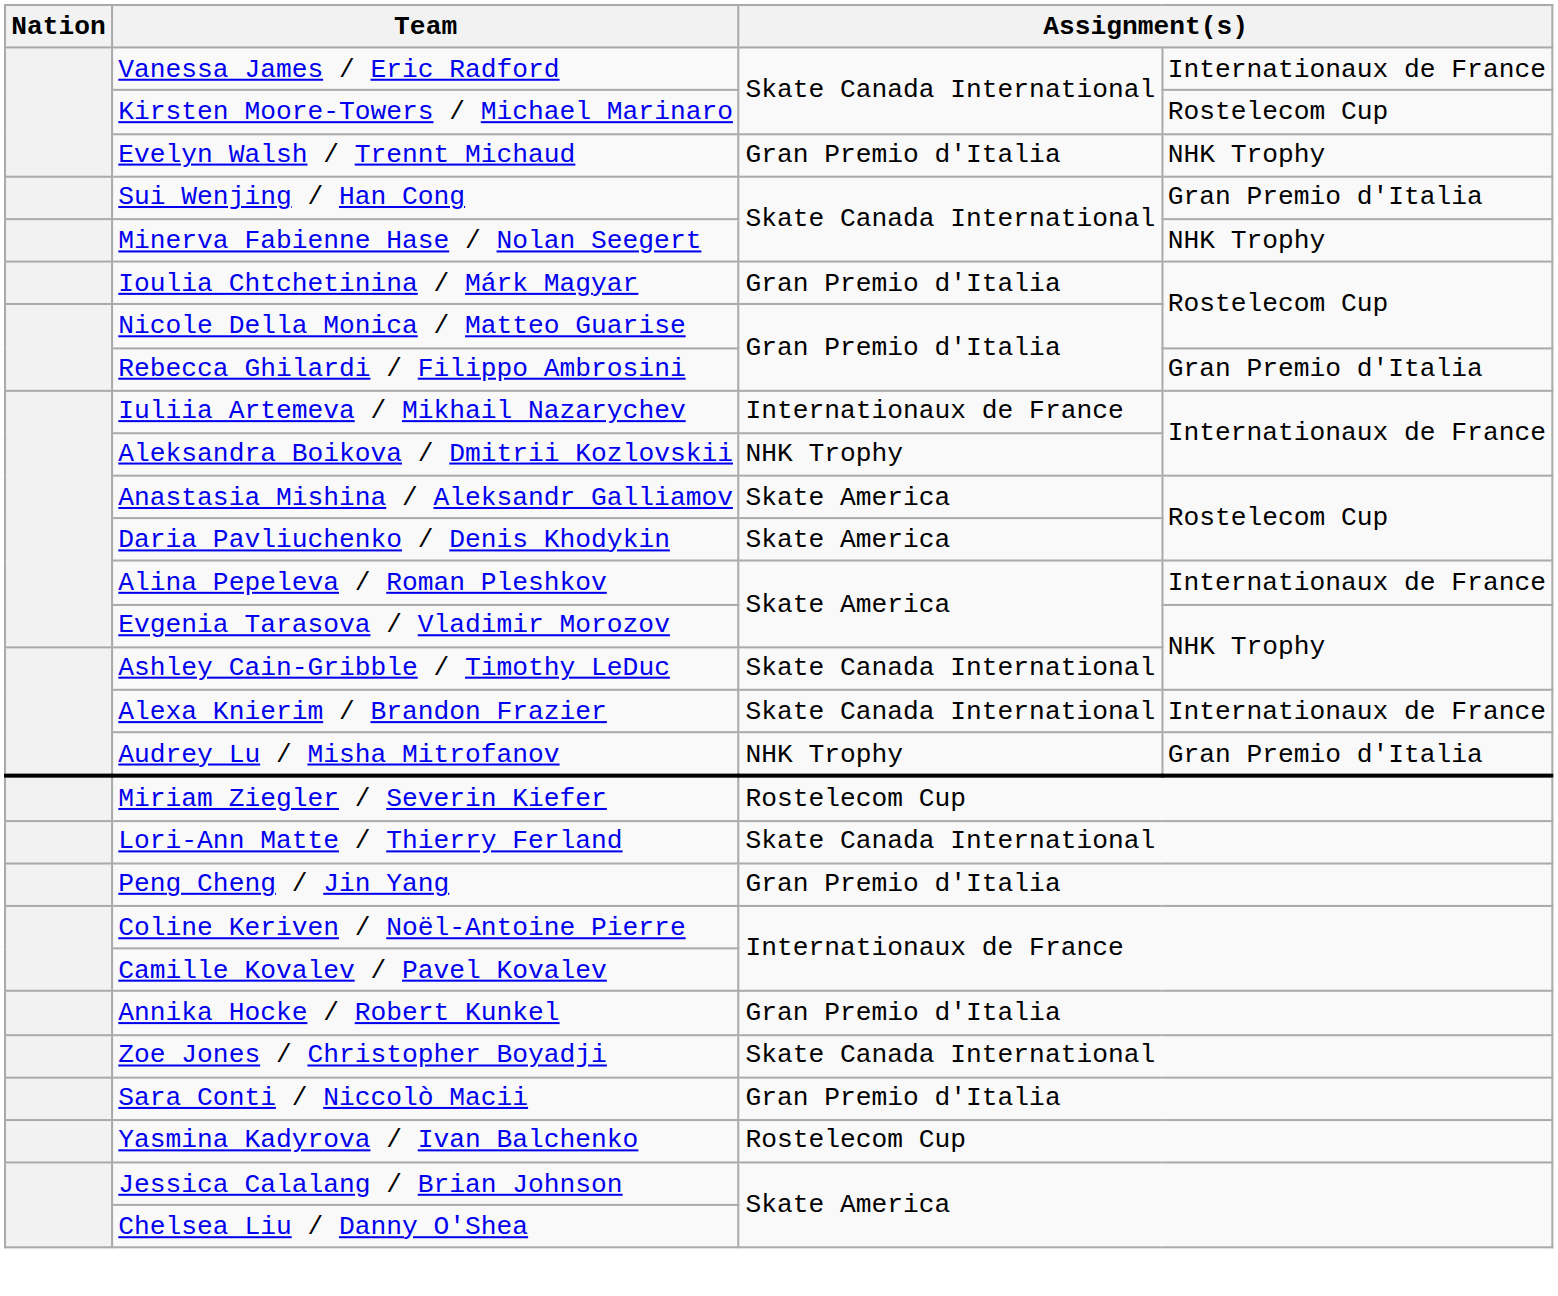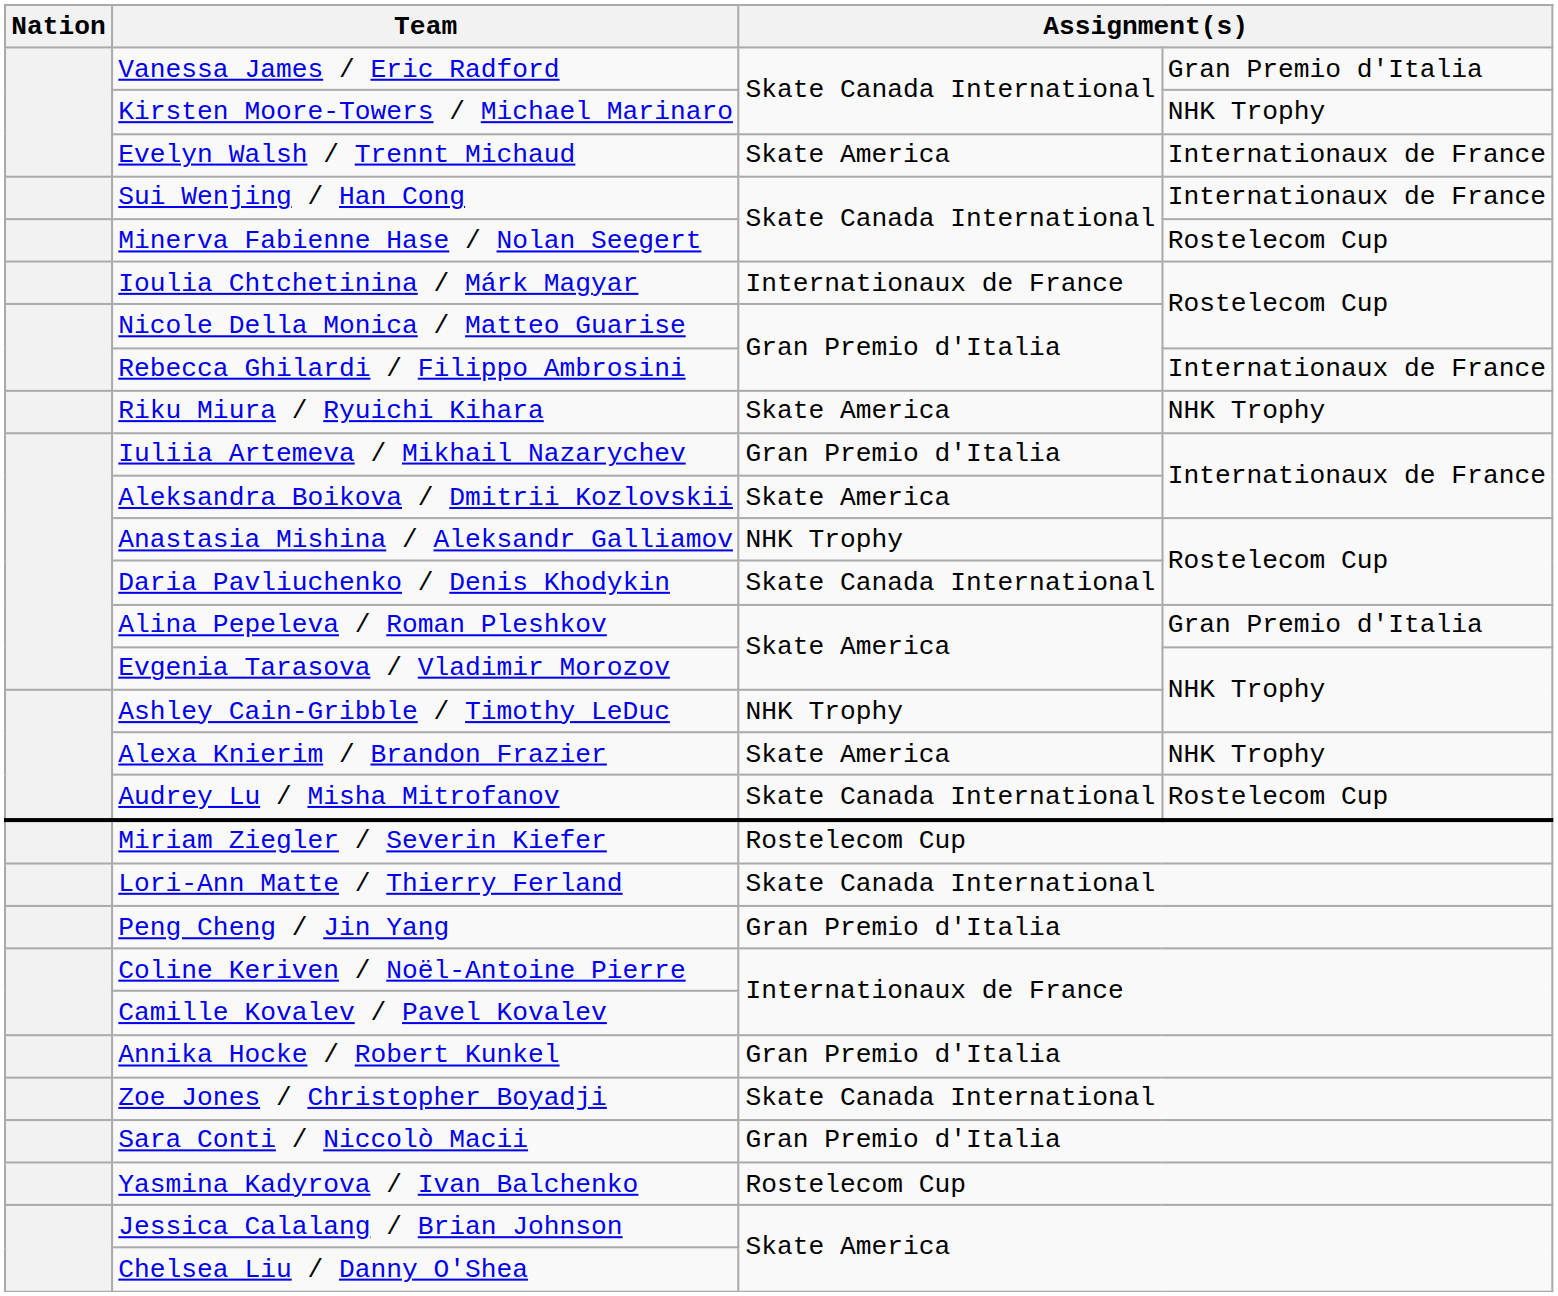Vanessa James / Eric Radford | column 4: Internationaux de France -> Gran Premio d'Italia
Kirsten Moore-Towers / Michael Marinaro | column 4: Rostelecom Cup -> NHK Trophy
Evelyn Walsh / Trennt Michaud | column 3: Gran Premio d'Italia -> Skate America
Evelyn Walsh / Trennt Michaud | column 4: NHK Trophy -> Internationaux de France
Sui Wenjing / Han Cong | column 4: Gran Premio d'Italia -> Internationaux de France
Minerva Fabienne Hase / Nolan Seegert | column 4: NHK Trophy -> Rostelecom Cup
Ioulia Chtchetinina / Márk Magyar | column 3: Gran Premio d'Italia -> Internationaux de France
Rebecca Ghilardi / Filippo Ambrosini | column 4: Gran Premio d'Italia -> Internationaux de France
+ row: Riku Miura / Ryuichi Kihara | Skate America | NHK Trophy
Iuliia Artemeva / Mikhail Nazarychev | column 3: Internationaux de France -> Gran Premio d'Italia
Aleksandra Boikova / Dmitrii Kozlovskii | column 3: NHK Trophy -> Skate America
Anastasia Mishina / Aleksandr Galliamov | column 3: Skate America -> NHK Trophy
Daria Pavliuchenko / Denis Khodykin | column 3: Skate America -> Skate Canada International
Alina Pepeleva / Roman Pleshkov | column 4: Internationaux de France -> Gran Premio d'Italia
Ashley Cain-Gribble / Timothy LeDuc | column 3: Skate Canada International -> NHK Trophy
Alexa Knierim / Brandon Frazier | column 3: Skate Canada International -> Skate America
Alexa Knierim / Brandon Frazier | column 4: Internationaux de France -> NHK Trophy
Audrey Lu / Misha Mitrofanov | column 3: NHK Trophy -> Skate Canada International
Audrey Lu / Misha Mitrofanov | column 4: Gran Premio d'Italia -> Rostelecom Cup
